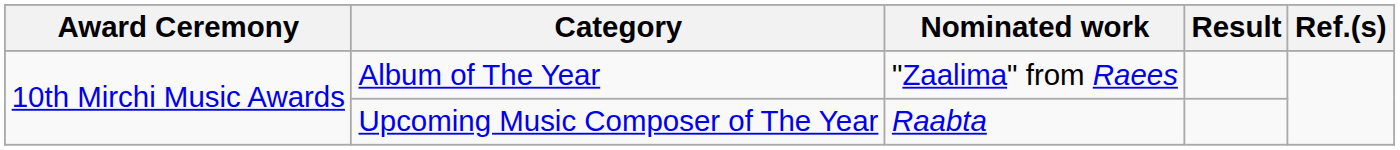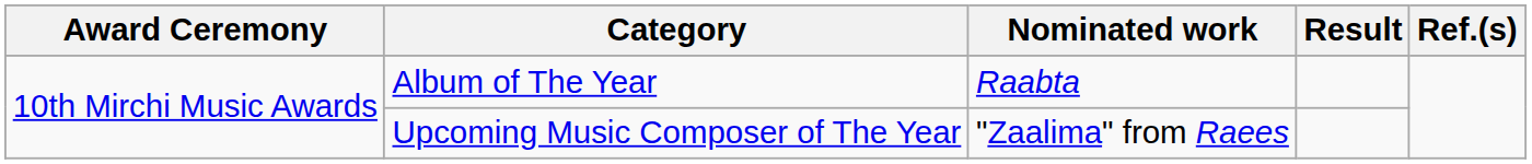Album of The Year | Nominated work: "Zaalima" from Raees -> Raabta
Upcoming Music Composer of The Year | Nominated work: Raabta -> "Zaalima" from Raees
